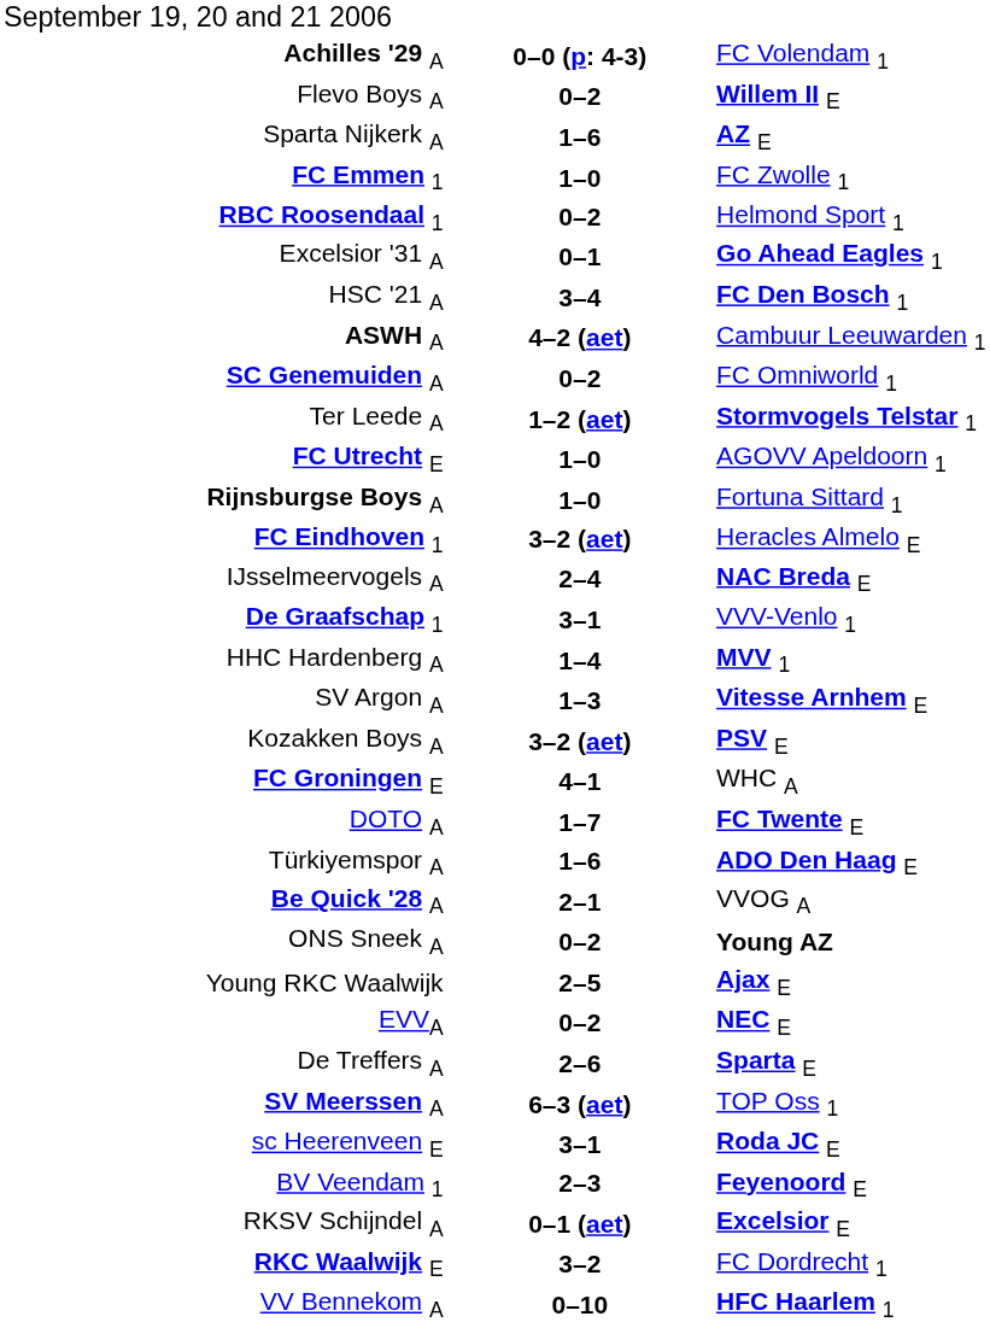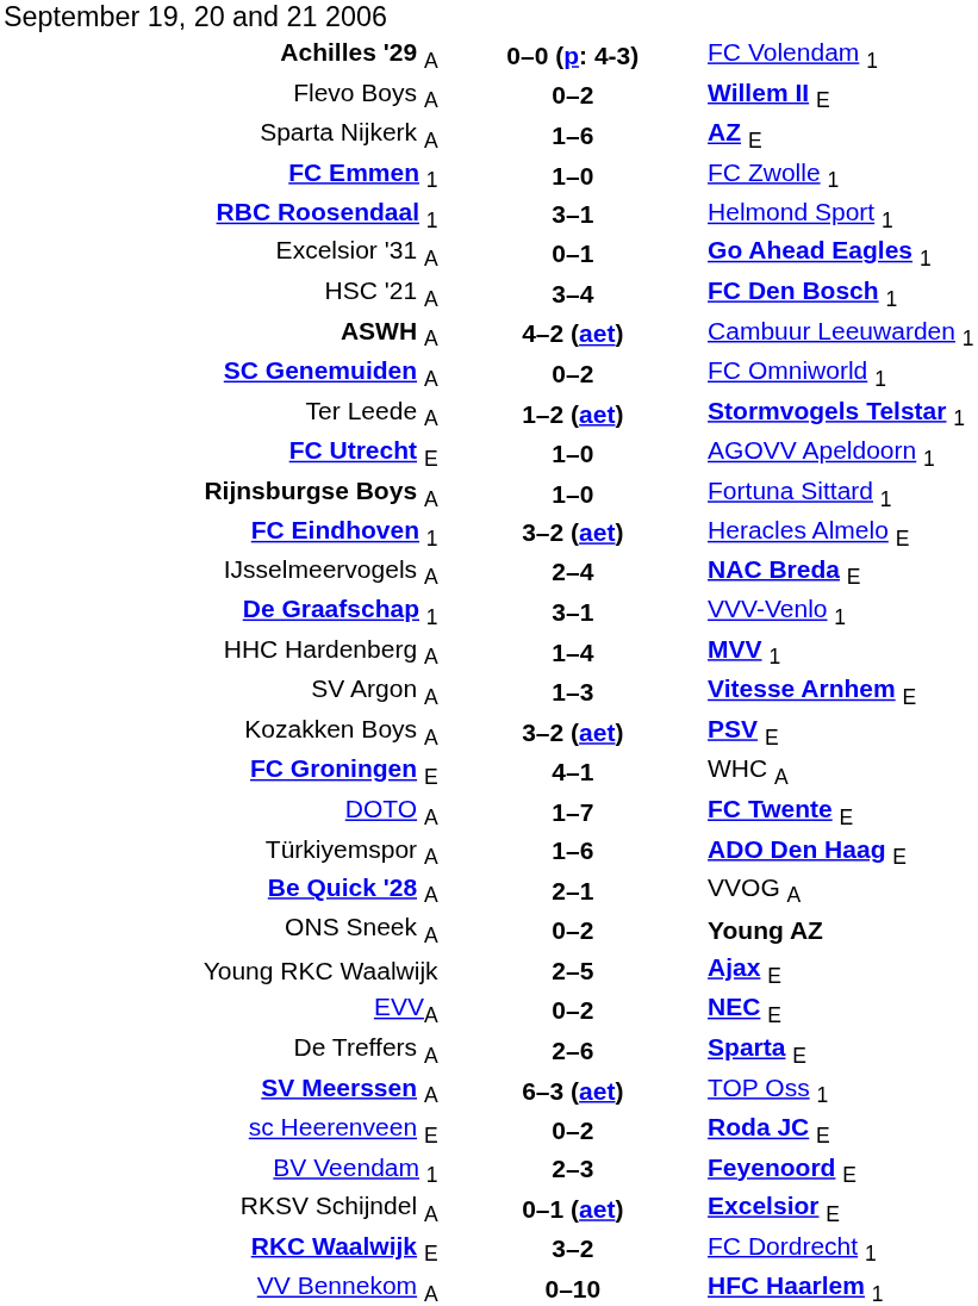RBC Roosendaal 1 | column 2: 0–2 -> 3–1
sc Heerenveen E | column 2: 3–1 -> 0–2
